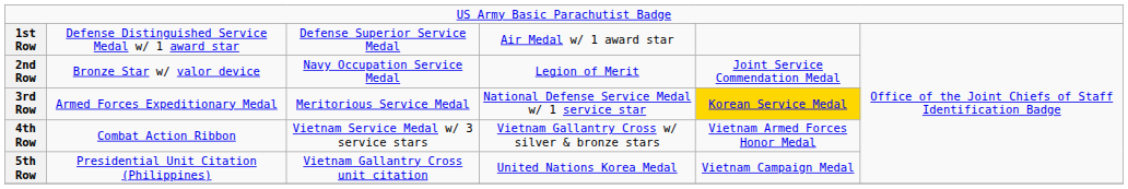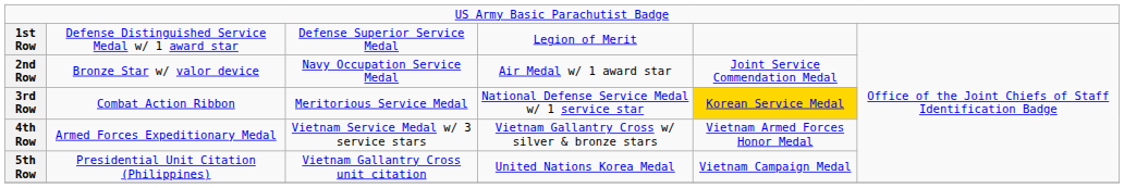1st Row | column 4: Air Medal w/ 1 award star -> Legion of Merit
2nd Row | column 4: Legion of Merit -> Air Medal w/ 1 award star
3rd Row | column 2: Armed Forces Expeditionary Medal -> Combat Action Ribbon
4th Row | column 2: Combat Action Ribbon -> Armed Forces Expeditionary Medal
